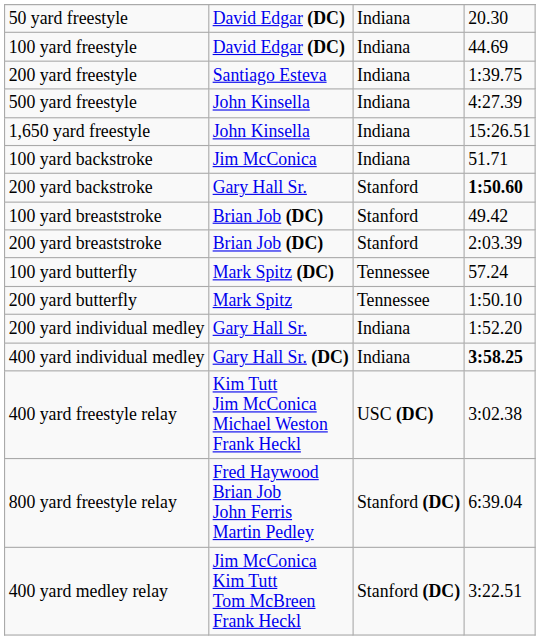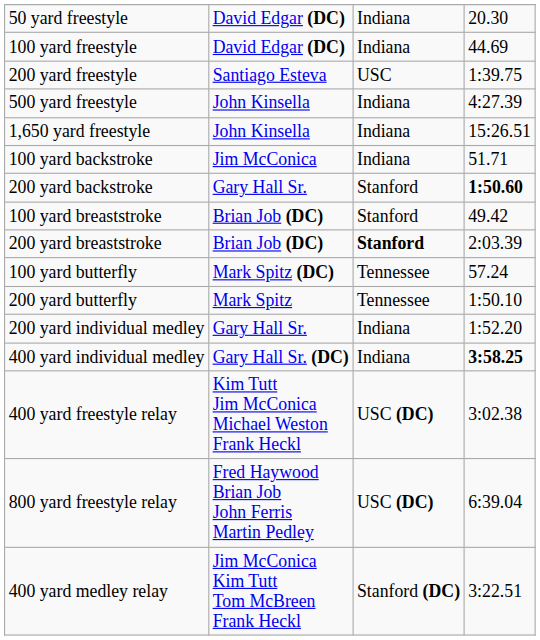200 yard freestyle | column 3: Indiana -> USC
200 yard breaststroke | column 3: normal -> bold
800 yard freestyle relay | column 3: Stanford (DC) -> USC (DC)
